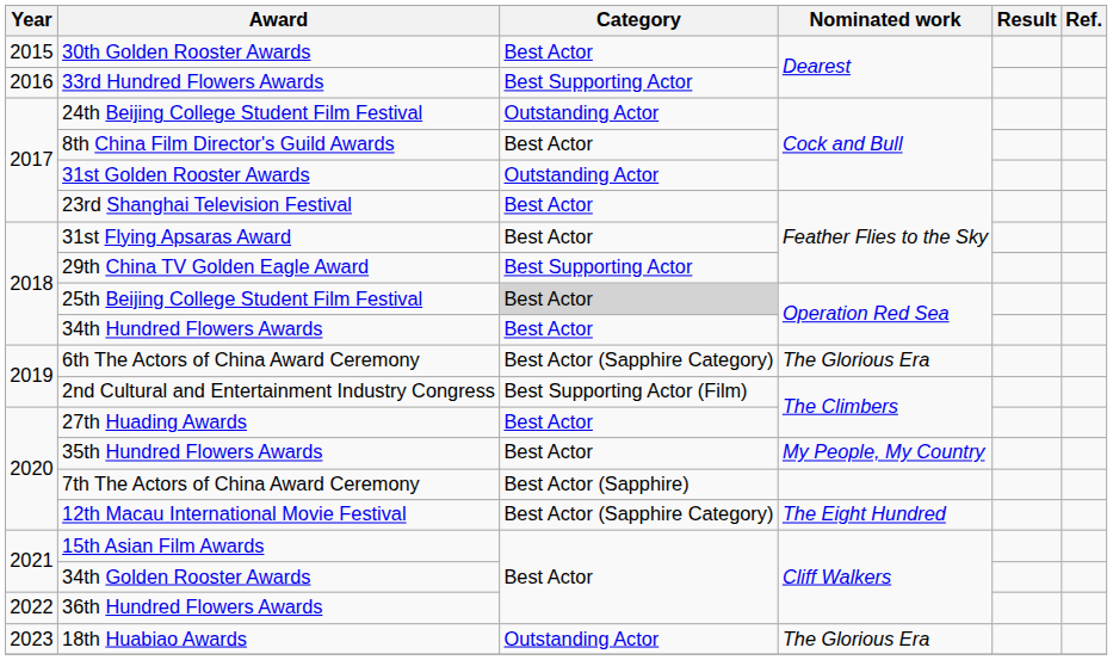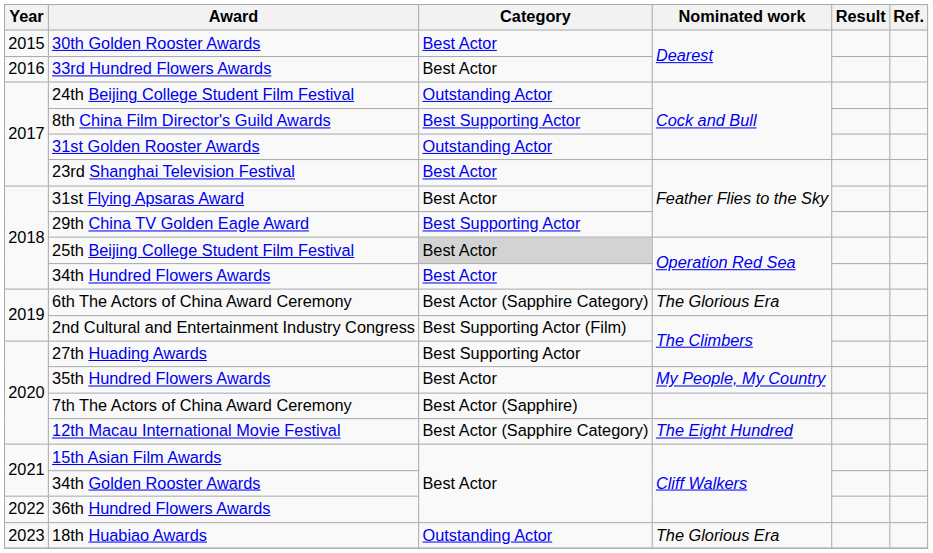33rd Hundred Flowers Awards | Category: Best Supporting Actor -> Best Actor
8th China Film Director's Guild Awards | Category: Best Actor -> Best Supporting Actor
27th Huading Awards | Category: Best Actor -> Best Supporting Actor
